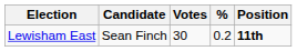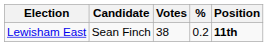Lewisham East | Votes: 30 -> 38
